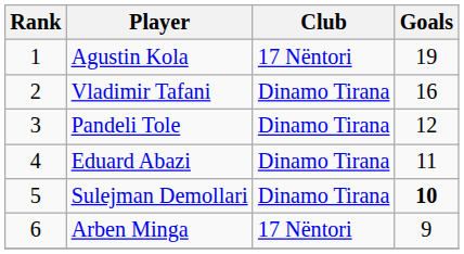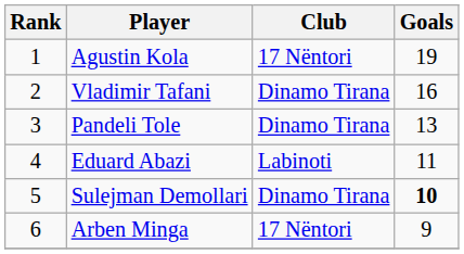Pandeli Tole | Goals: 12 -> 13
Eduard Abazi | Club: Dinamo Tirana -> Labinoti
